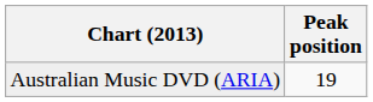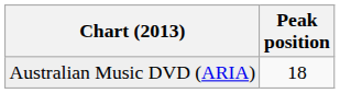Australian Music DVD (ARIA) | Peak position: 19 -> 18
